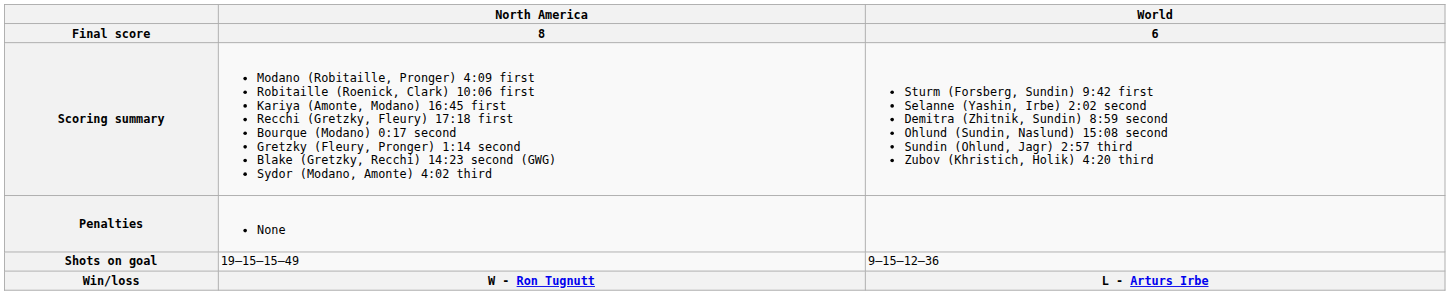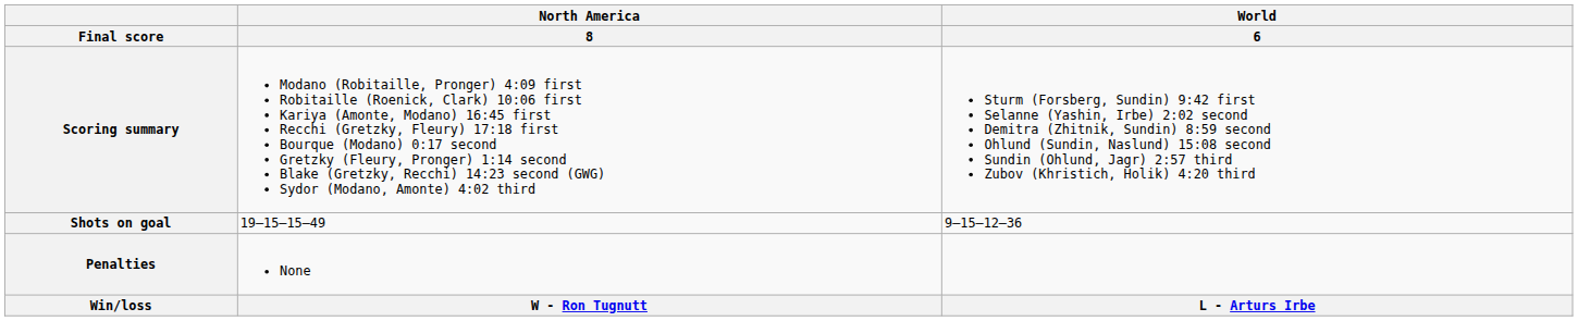rows swapped: Penalties <-> Shots on goal
